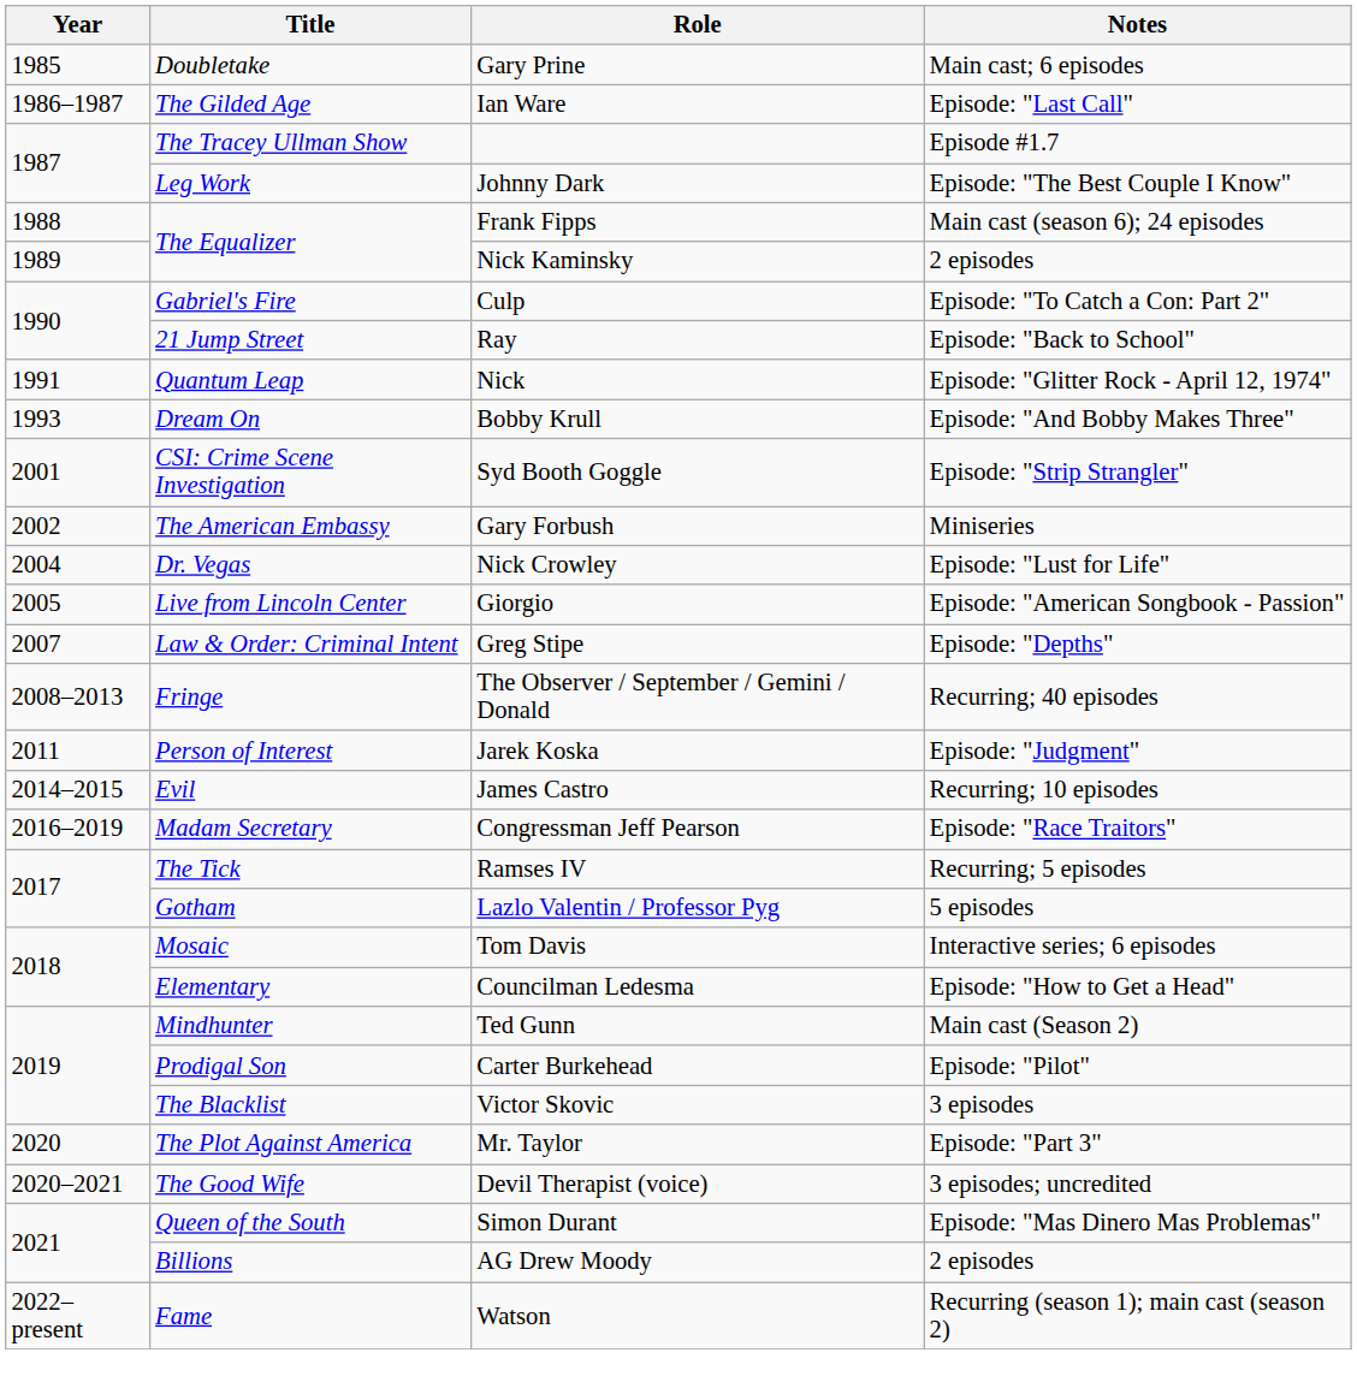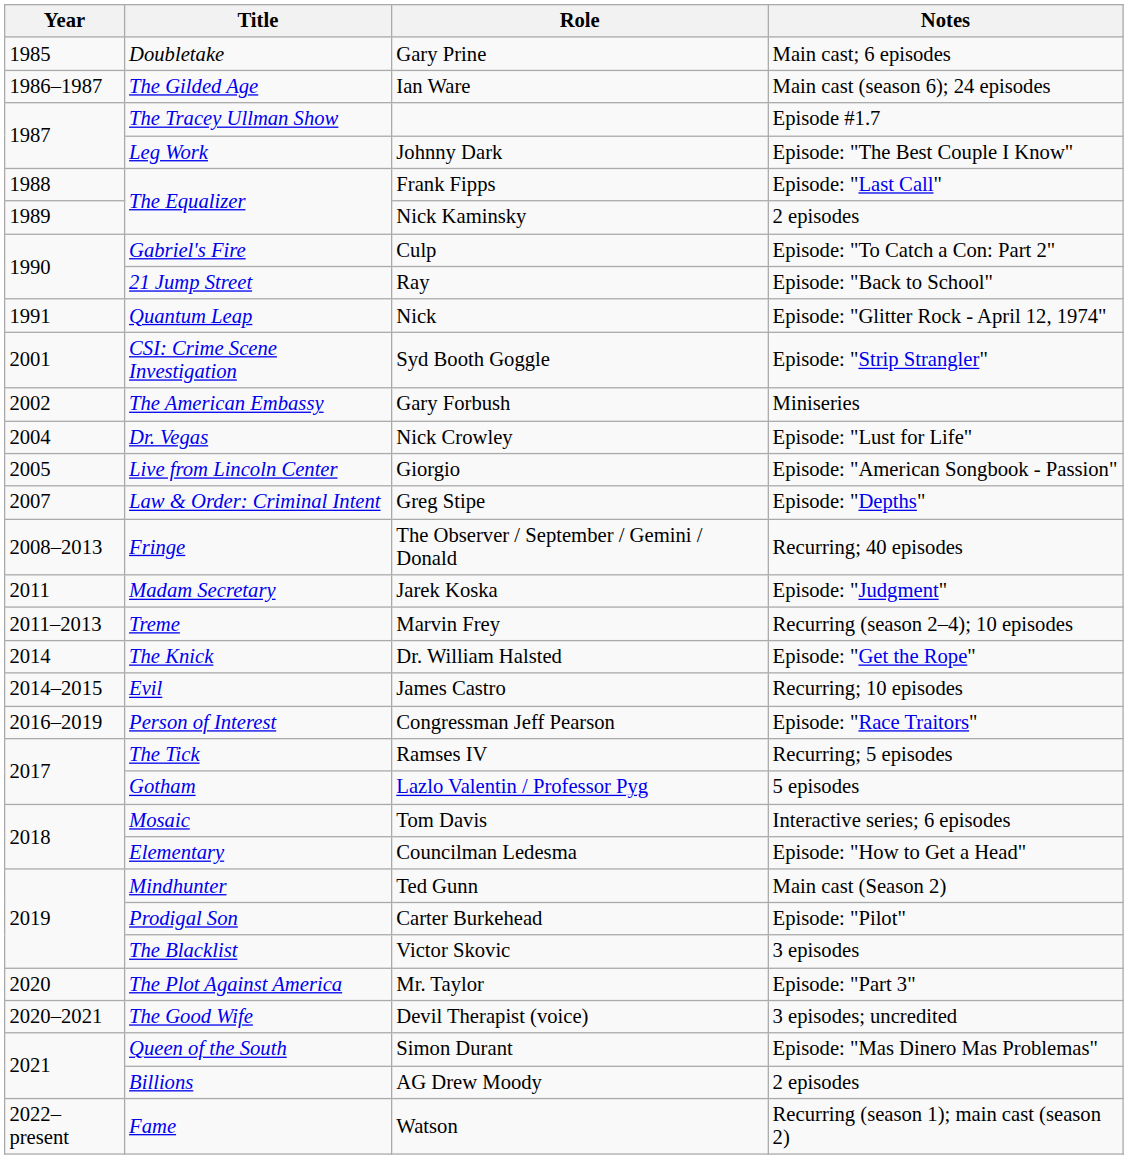Ian Ware | Notes: Episode: "Last Call" -> Main cast (season 6); 24 episodes
Frank Fipps | Notes: Main cast (season 6); 24 episodes -> Episode: "Last Call"
- row: 1993 | Dream On | Bobby Krull | Episode: "And Bobby Makes Three"
Jarek Koska | Title: Person of Interest -> Madam Secretary
+ row: 2011–2013 | Treme | Marvin Frey | Recurring (season 2–4); 10 episodes
+ row: 2014 | The Knick | Dr. William Halsted | Episode: "Get the Rope"
Congressman Jeff Pearson | Title: Madam Secretary -> Person of Interest
